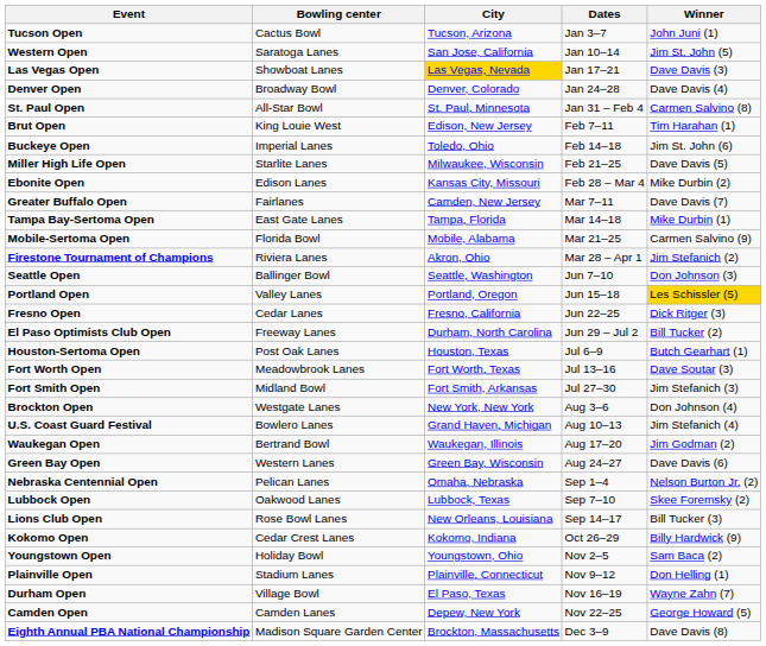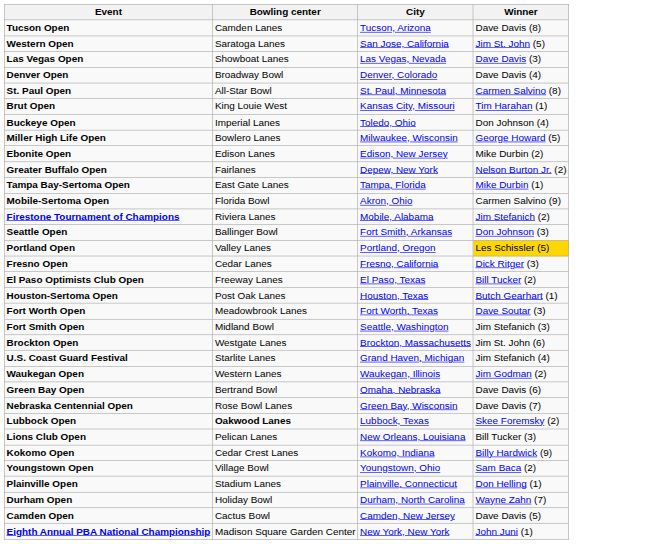- column: Dates | Jan 3–7 | Jan 10–14 | Jan 17–21 | Jan 24–28 | Jan 31 – Feb 4 | Feb 7–11 | Feb 14–18 | Feb 21–25 | Feb 28 – Mar 4 | Mar 7–11 | Mar 14–18 | Mar 21–25 | Mar 28 – Apr 1 | Jun 7–10 | Jun 15–18 | Jun 22–25 | Jun 29 – Jul 2 | Jul 6–9 | Jul 13–16 | Jul 27–30 | Aug 3–6 | Aug 10–13 | Aug 17–20 | Aug 24–27 | Sep 1–4 | Sep 7–10 | Sep 14–17 | Oct 26–29 | Nov 2–5 | Nov 9–12 | Nov 16–19 | Nov 22–25 | Dec 3–9
Tucson Open | Bowling center: Cactus Bowl -> Camden Lanes
Tucson Open | Winner: John Juni (1) -> Dave Davis (8)
Las Vegas Open | City: gold background -> no background
Brut Open | City: Edison, New Jersey -> Kansas City, Missouri
Buckeye Open | Winner: Jim St. John (6) -> Don Johnson (4)
Miller High Life Open | Bowling center: Starlite Lanes -> Bowlero Lanes
Miller High Life Open | Winner: Dave Davis (5) -> George Howard (5)
Ebonite Open | City: Kansas City, Missouri -> Edison, New Jersey
Greater Buffalo Open | City: Camden, New Jersey -> Depew, New York
Greater Buffalo Open | Winner: Dave Davis (7) -> Nelson Burton Jr. (2)
Mobile-Sertoma Open | City: Mobile, Alabama -> Akron, Ohio
Firestone Tournament of Champions | City: Akron, Ohio -> Mobile, Alabama
Seattle Open | City: Seattle, Washington -> Fort Smith, Arkansas
El Paso Optimists Club Open | City: Durham, North Carolina -> El Paso, Texas
Fort Smith Open | City: Fort Smith, Arkansas -> Seattle, Washington
Brockton Open | City: New York, New York -> Brockton, Massachusetts
Brockton Open | Winner: Don Johnson (4) -> Jim St. John (6)
U.S. Coast Guard Festival | Bowling center: Bowlero Lanes -> Starlite Lanes
Waukegan Open | Bowling center: Bertrand Bowl -> Western Lanes
Green Bay Open | Bowling center: Western Lanes -> Bertrand Bowl
Green Bay Open | City: Green Bay, Wisconsin -> Omaha, Nebraska
Nebraska Centennial Open | Bowling center: Pelican Lanes -> Rose Bowl Lanes
Nebraska Centennial Open | City: Omaha, Nebraska -> Green Bay, Wisconsin
Nebraska Centennial Open | Winner: Nelson Burton Jr. (2) -> Dave Davis (7)
Lubbock Open | Bowling center: normal -> bold
Lions Club Open | Bowling center: Rose Bowl Lanes -> Pelican Lanes
Youngstown Open | Bowling center: Holiday Bowl -> Village Bowl
Durham Open | Bowling center: Village Bowl -> Holiday Bowl
Durham Open | City: El Paso, Texas -> Durham, North Carolina
Camden Open | Bowling center: Camden Lanes -> Cactus Bowl
Camden Open | City: Depew, New York -> Camden, New Jersey
Camden Open | Winner: George Howard (5) -> Dave Davis (5)
Eighth Annual PBA National Championship | City: Brockton, Massachusetts -> New York, New York
Eighth Annual PBA National Championship | Winner: Dave Davis (8) -> John Juni (1)
